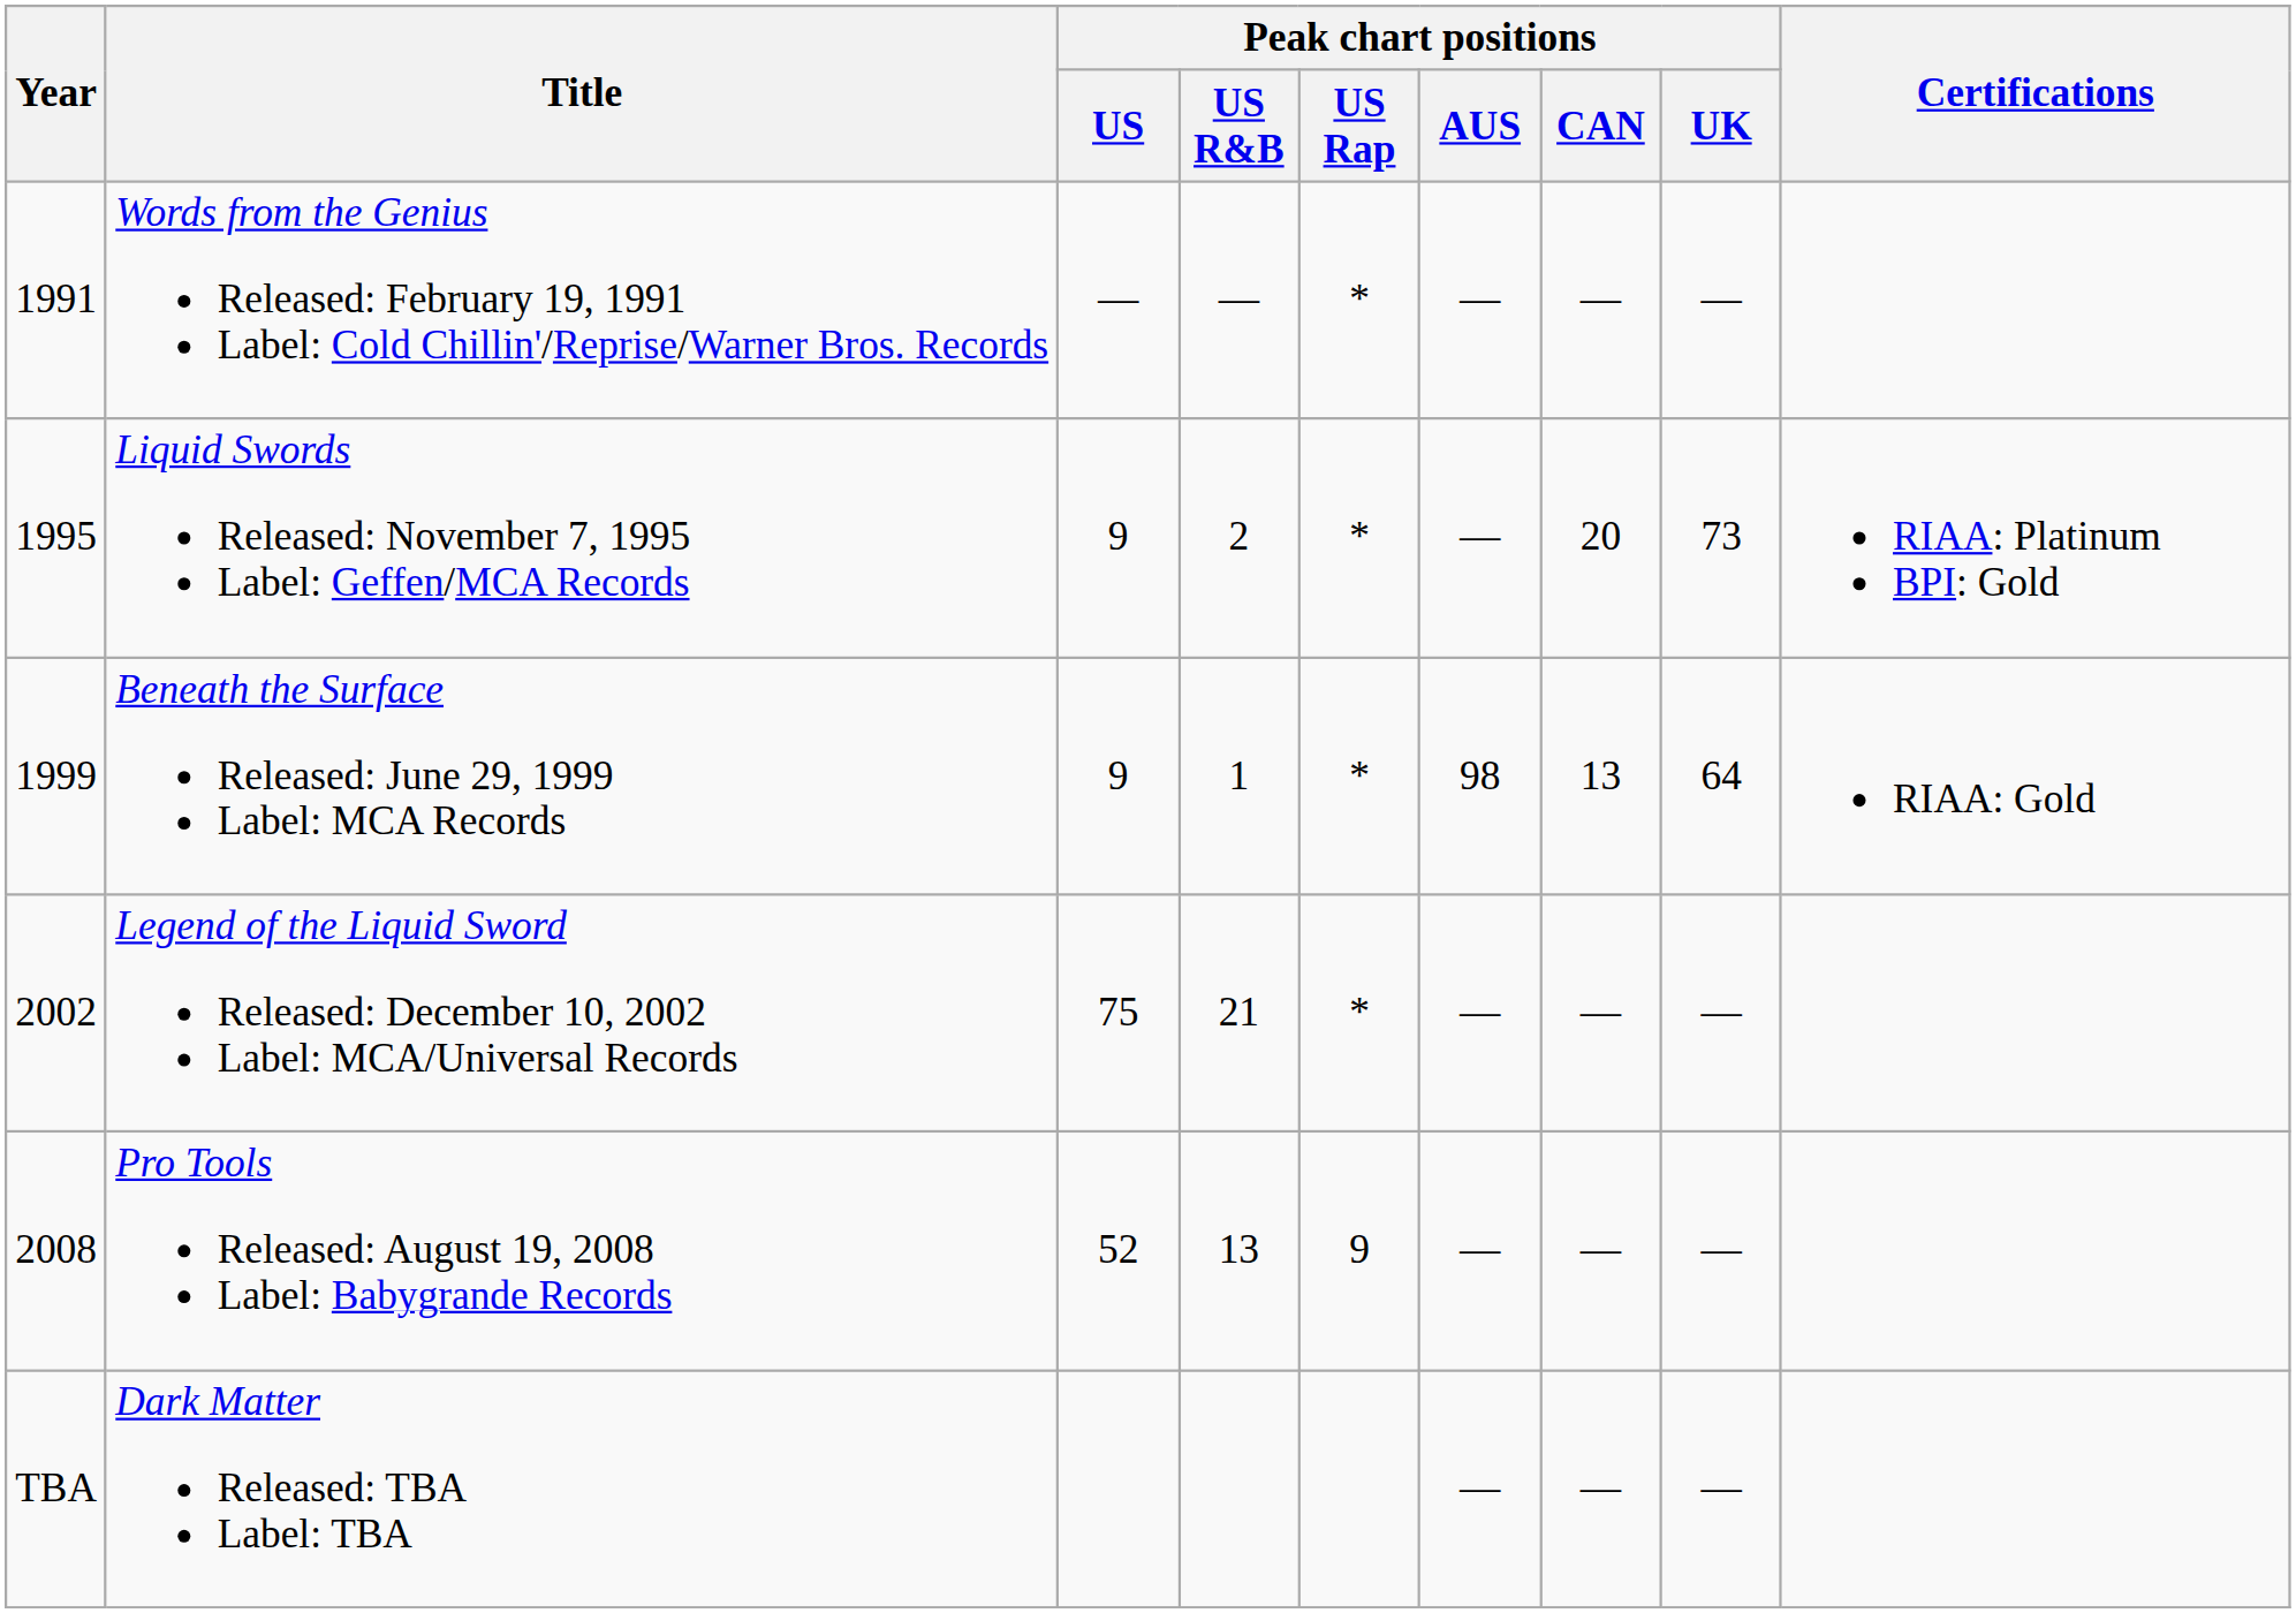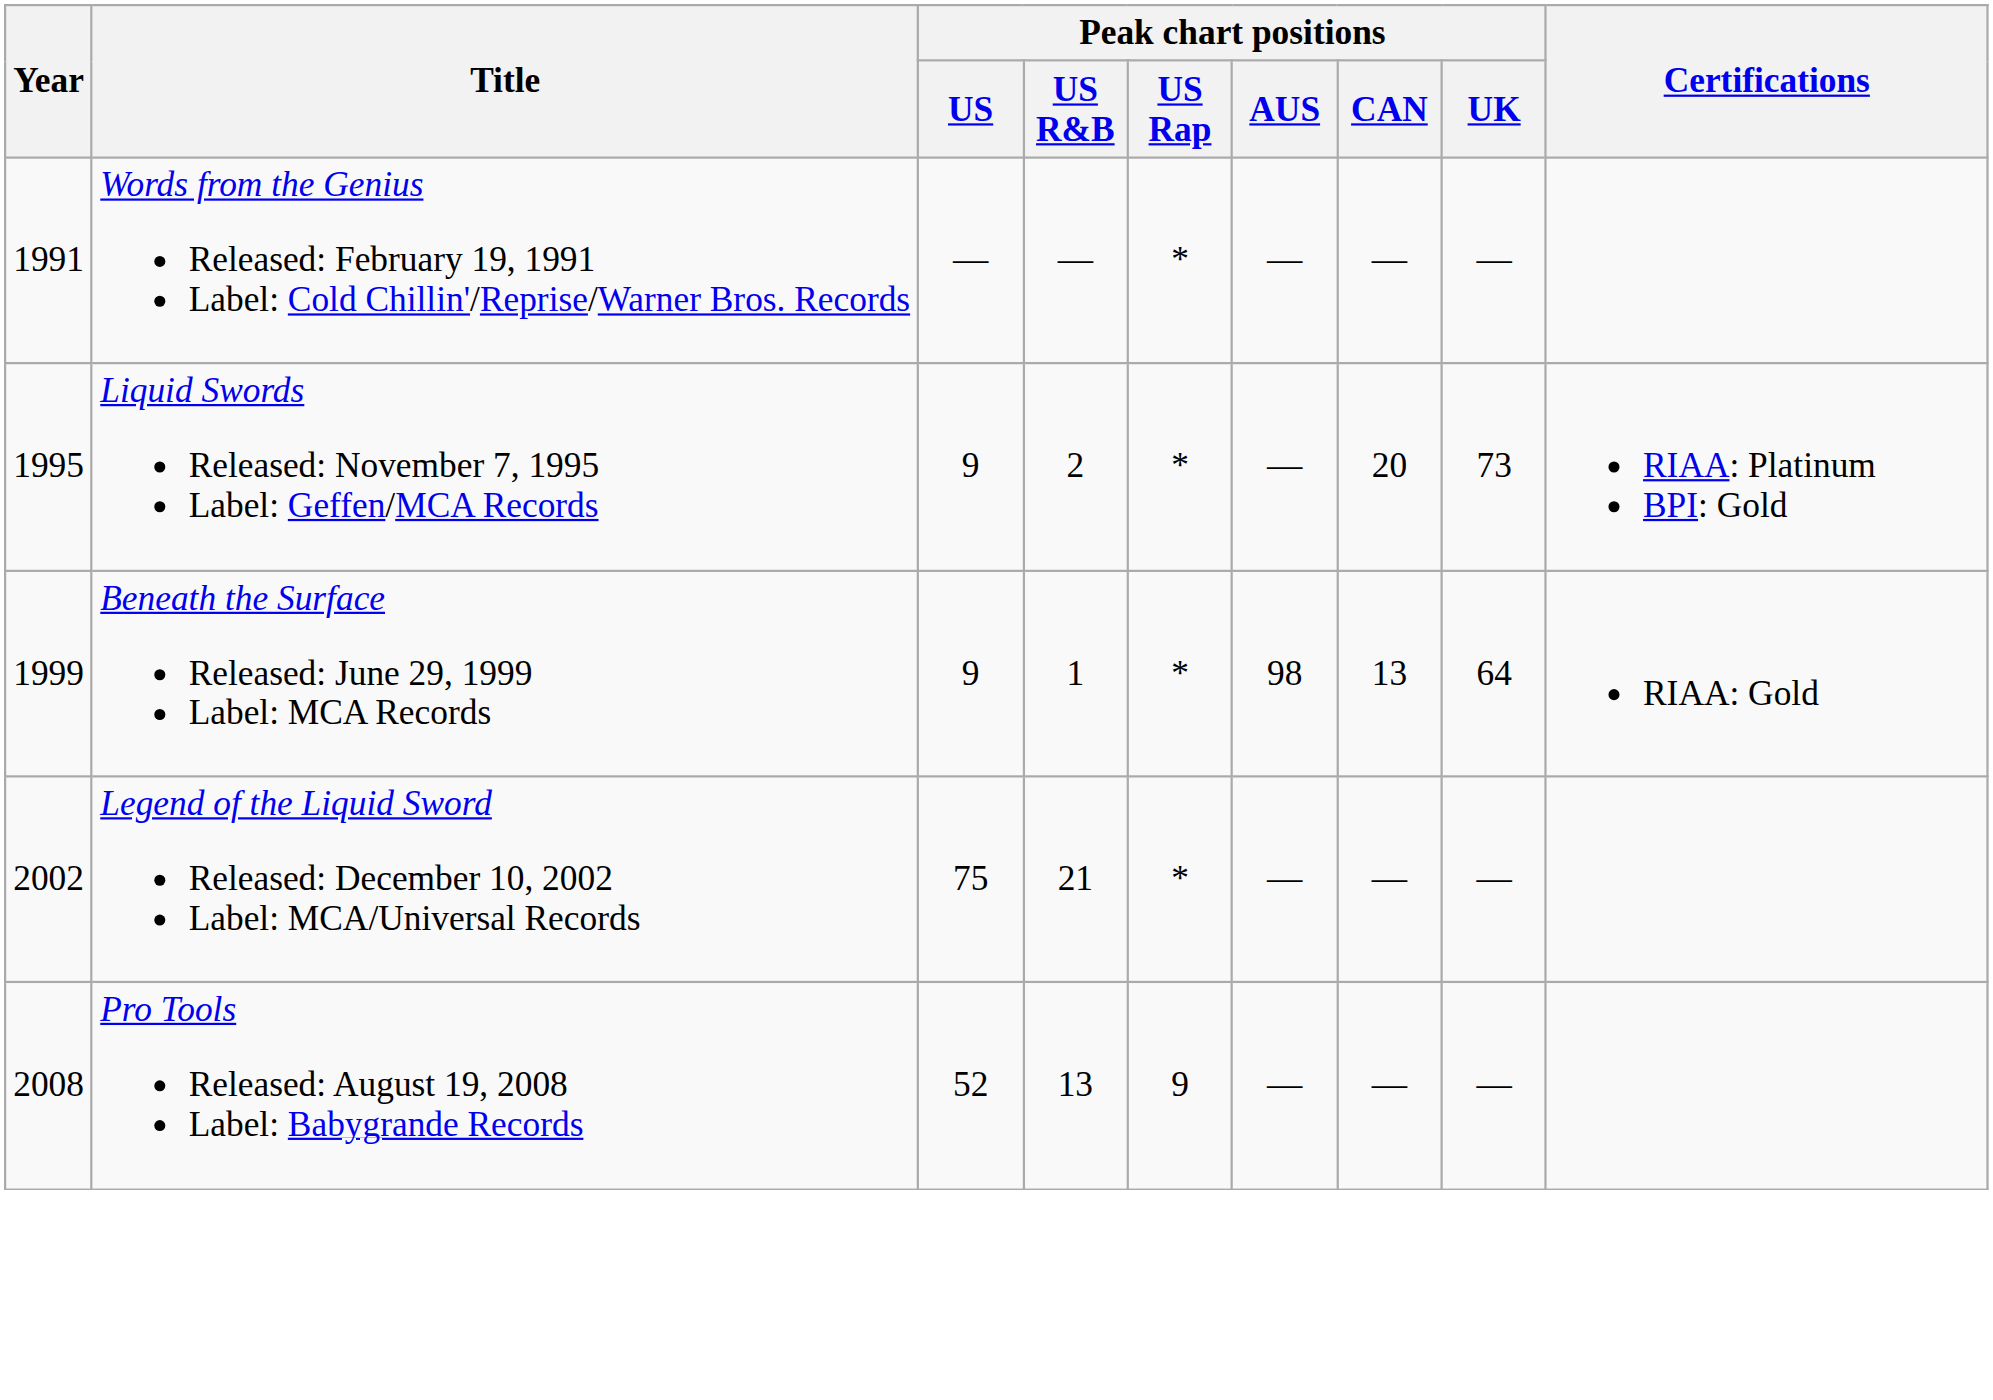- row: TBA | Dark Matter Released: TBA Label: TBA | — | — | —
